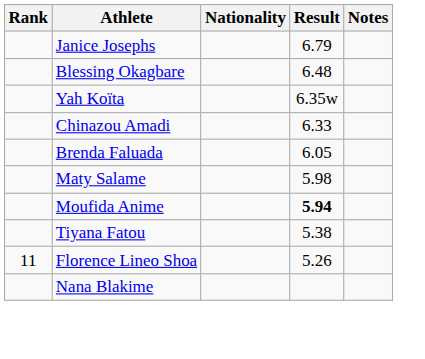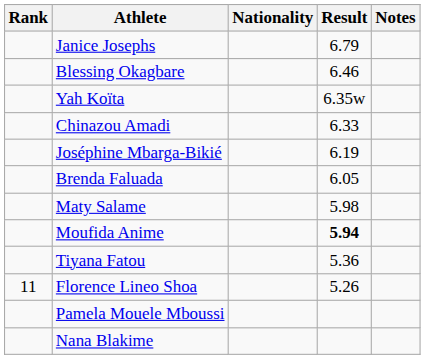Blessing Okagbare | Result: 6.48 -> 6.46
+ row: Joséphine Mbarga-Bikié | 6.19
Tiyana Fatou | Result: 5.38 -> 5.36
+ row: Pamela Mouele Mboussi
